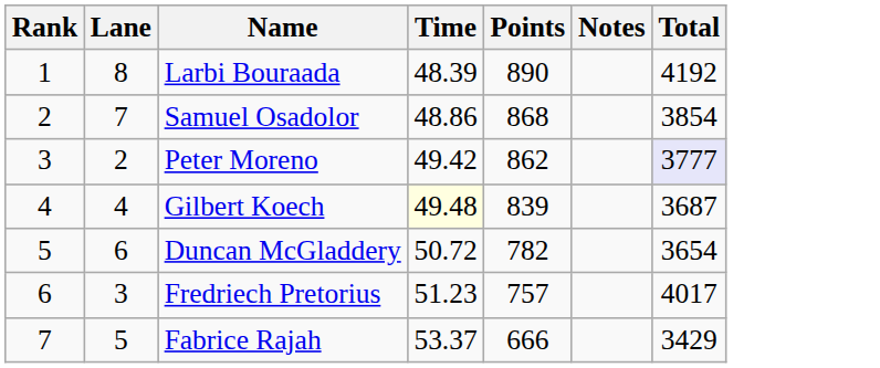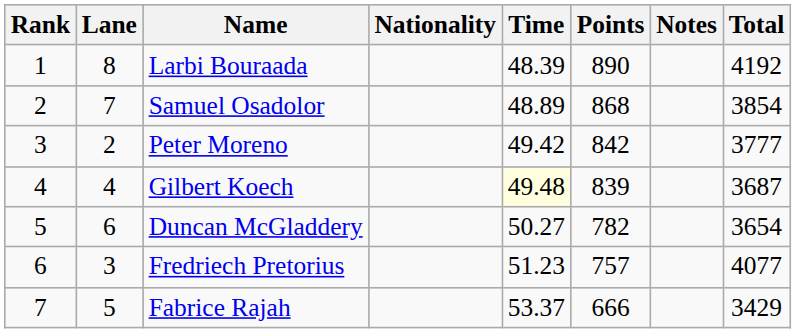+ column: Nationality
Samuel Osadolor | Time: 48.86 -> 48.89
Peter Moreno | Points: 862 -> 842
Peter Moreno | Total: lavender background -> no background
Duncan McGladdery | Time: 50.72 -> 50.27
Fredriech Pretorius | Total: 4017 -> 4077
